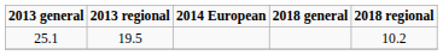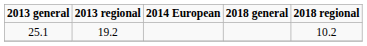25.1 | 2013 regional: 19.5 -> 19.2
